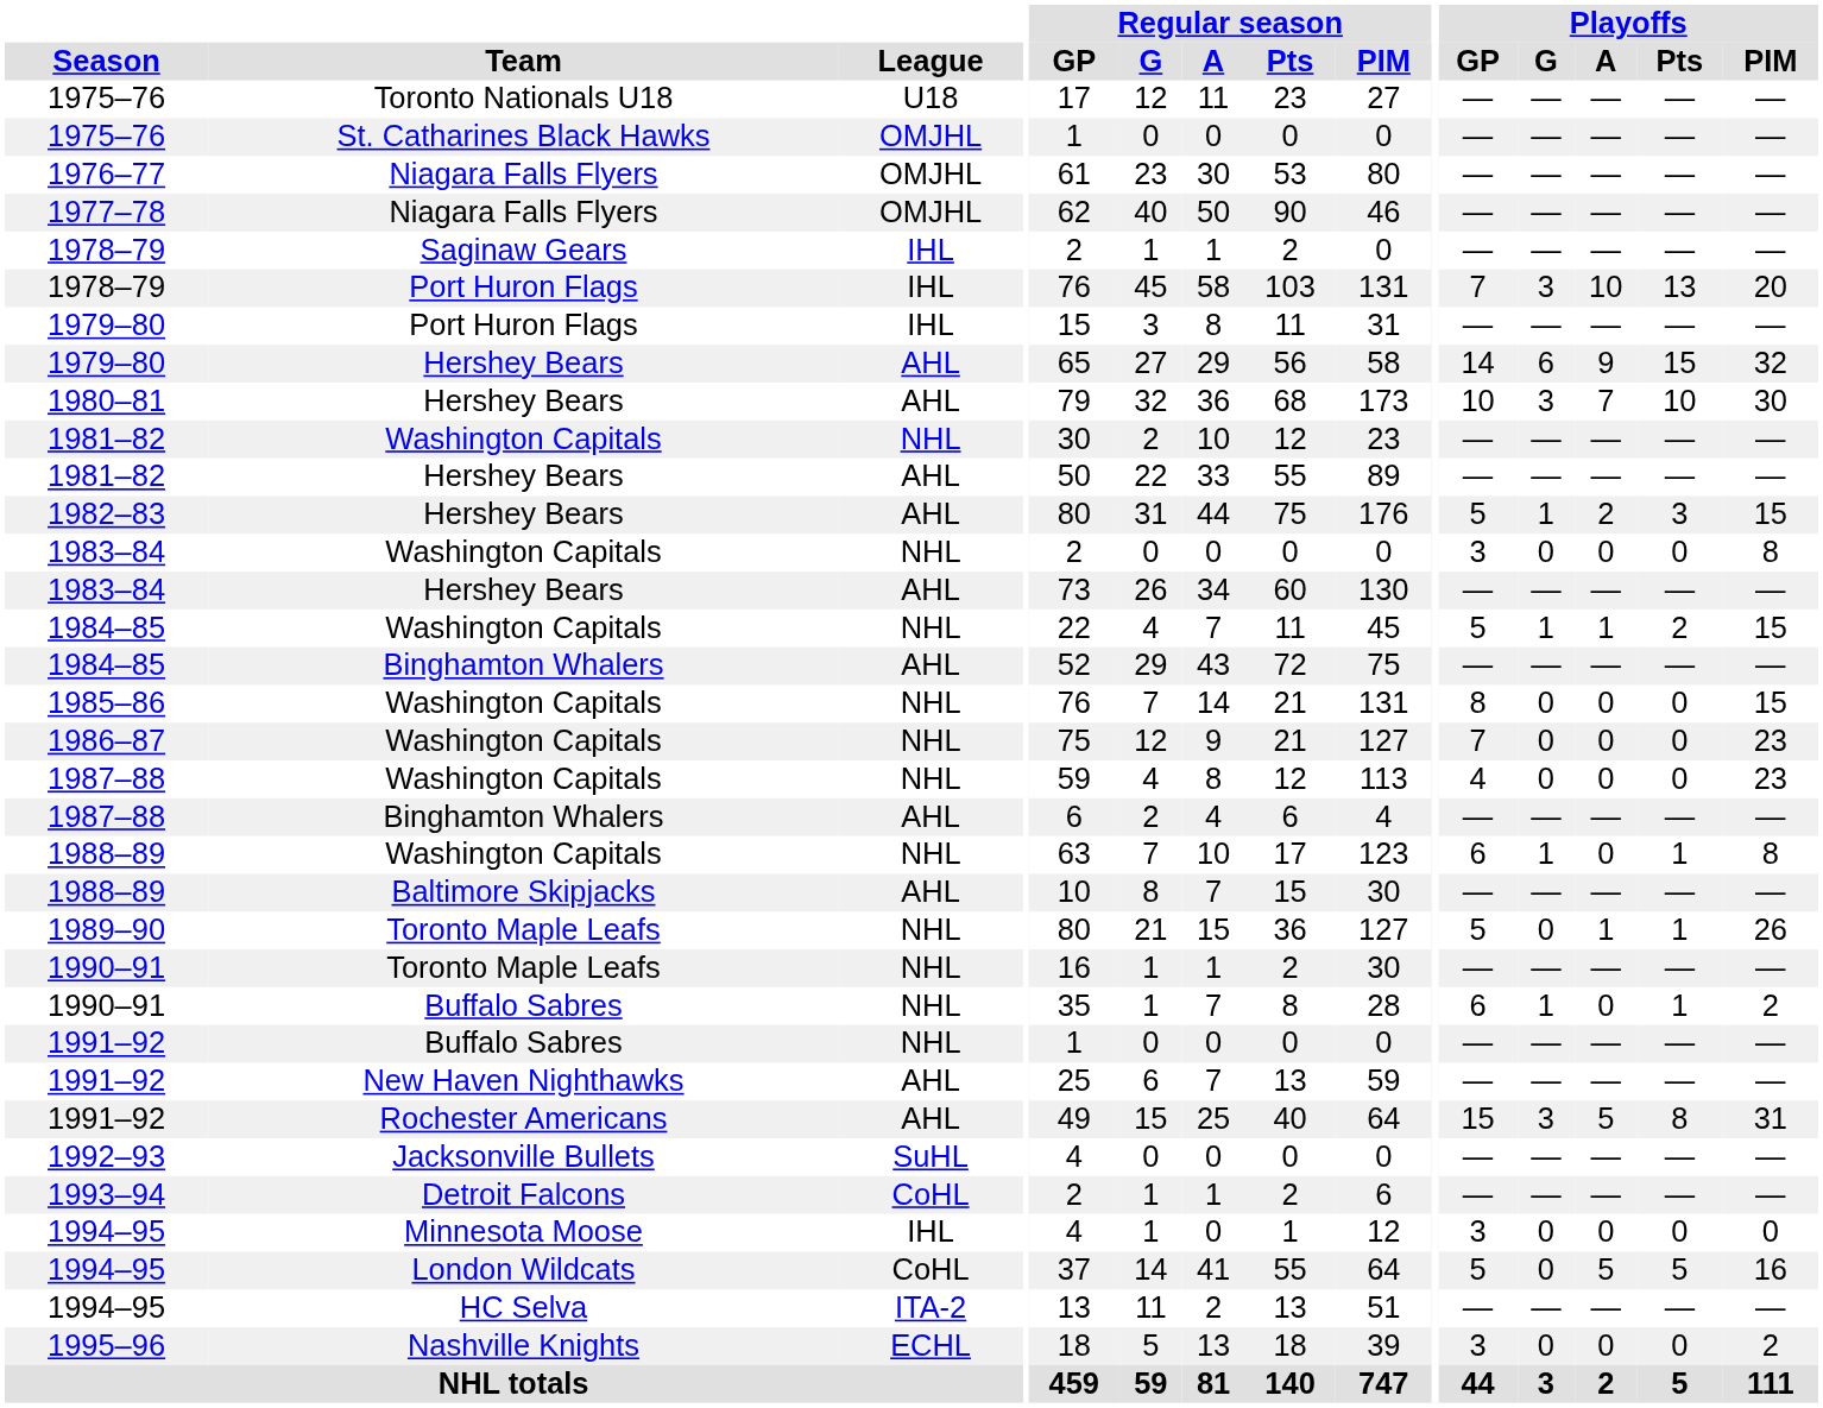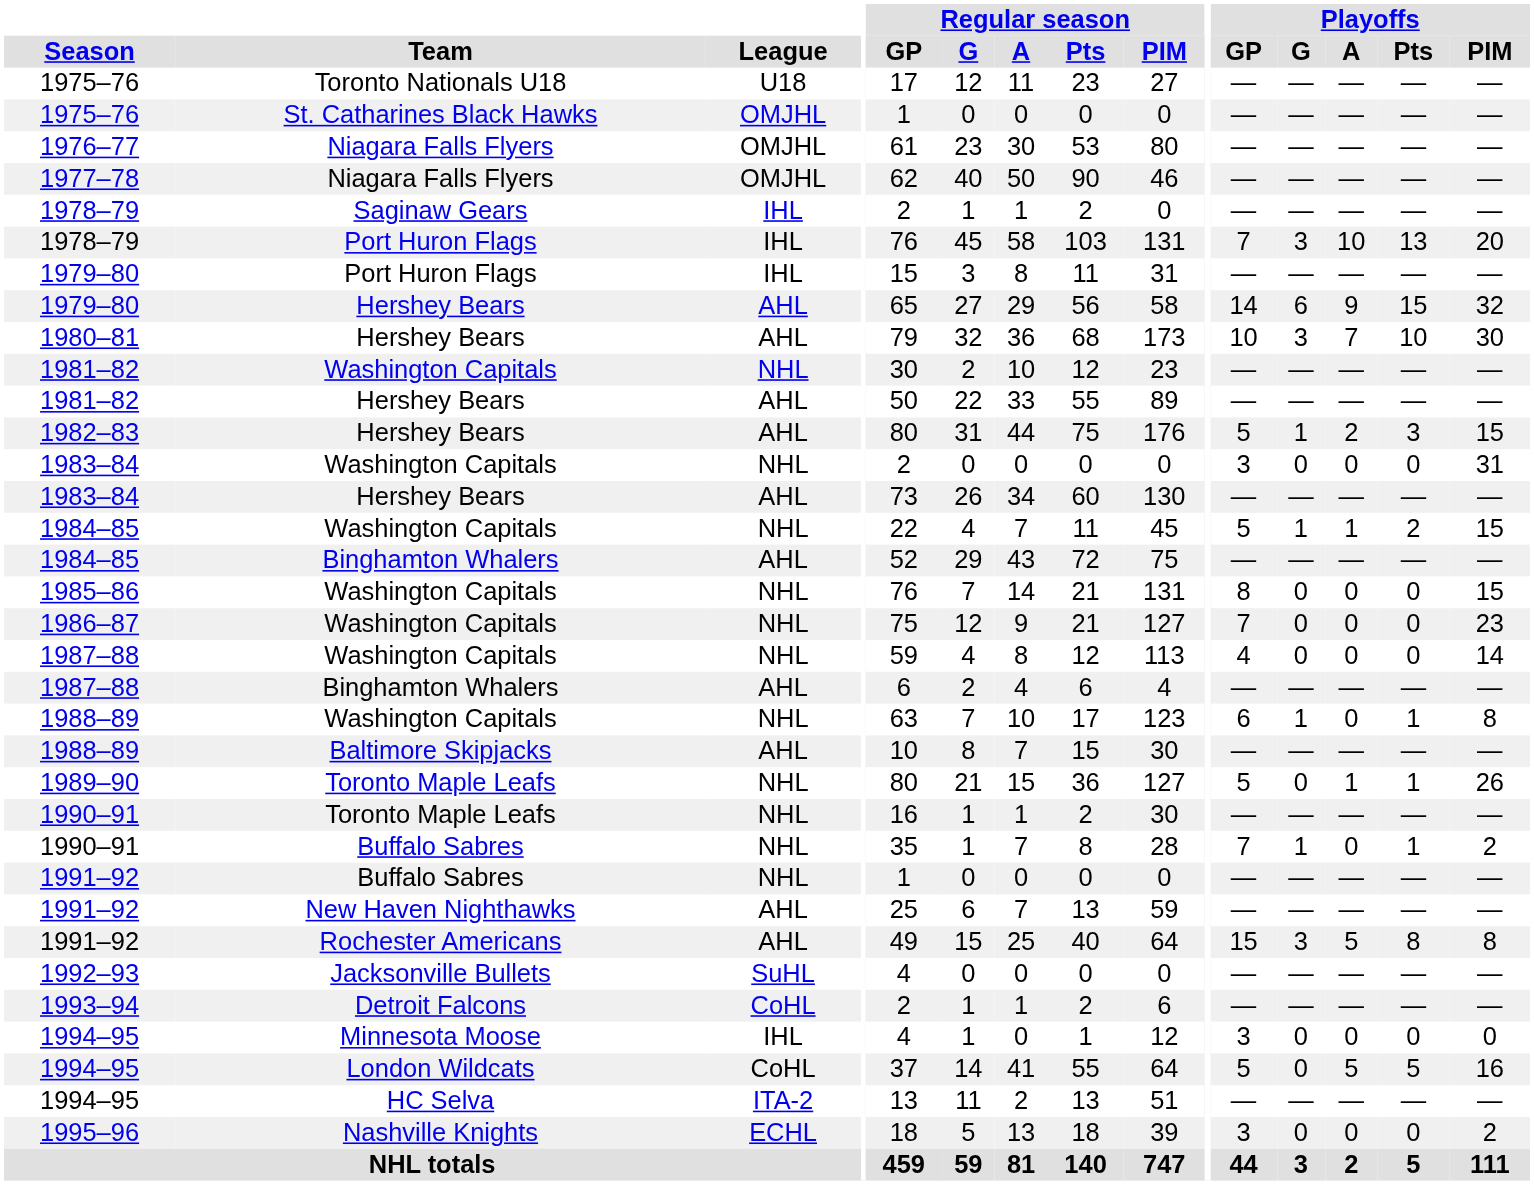1983–84 / Washington Capitals | Playoffs / PIM: 8 -> 31
1987–88 / Washington Capitals | Playoffs / PIM: 23 -> 14
1990–91 / Buffalo Sabres | Playoffs / GP: 6 -> 7
1991–92 / Rochester Americans | Playoffs / PIM: 31 -> 8
